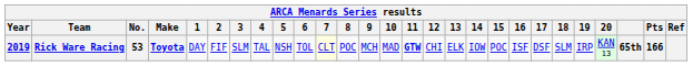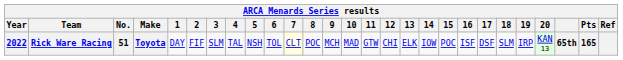Rick Ware Racing | Year: 2019 -> 2022
Rick Ware Racing | No.: 53 -> 51
Rick Ware Racing | 11: bold -> normal
Rick Ware Racing | Pts: 166 -> 165
